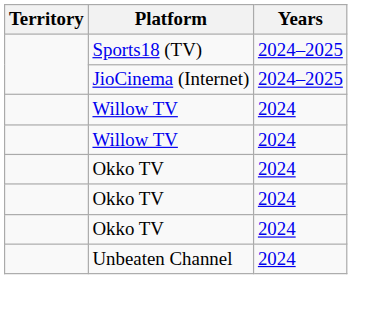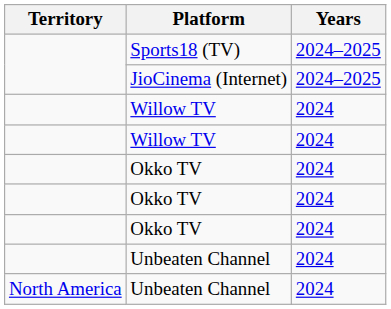+ row: North America | Unbeaten Channel | 2024
